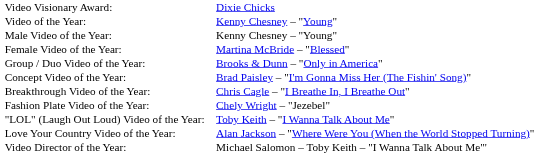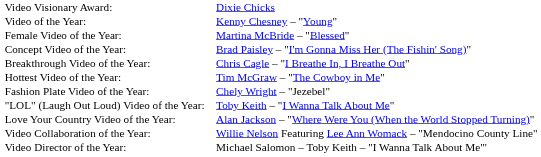- row: Male Video of the Year: | Kenny Chesney – "Young"
- row: Group / Duo Video of the Year: | Brooks & Dunn – "Only in America"
+ row: Hottest Video of the Year: | Tim McGraw – "The Cowboy in Me"
+ row: Video Collaboration of the Year: | Willie Nelson Featuring Lee Ann Womack – "Mendocino County Line"
